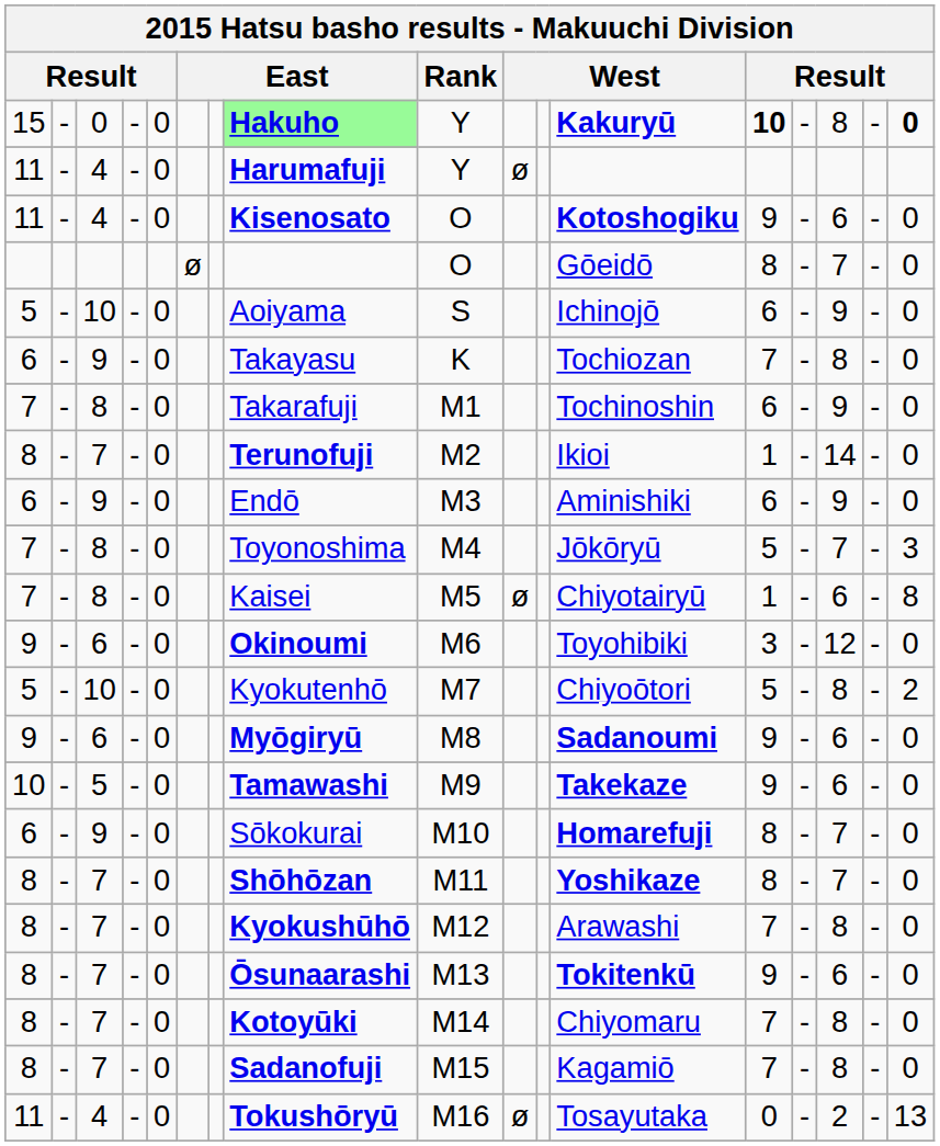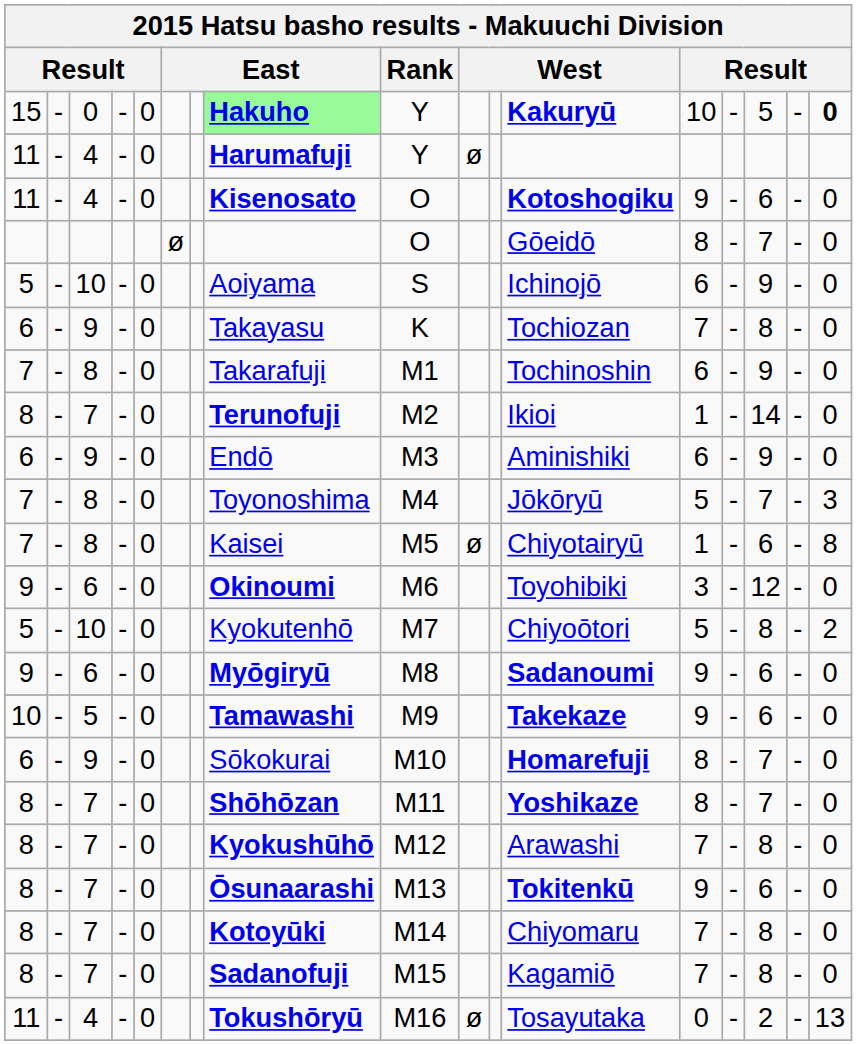15 | column 13: bold -> normal
15 | column 15: 8 -> 5
